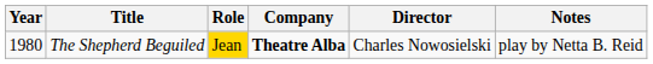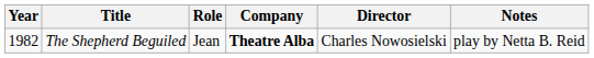The Shepherd Beguiled | Year: 1980 -> 1982
The Shepherd Beguiled | Role: gold background -> no background
